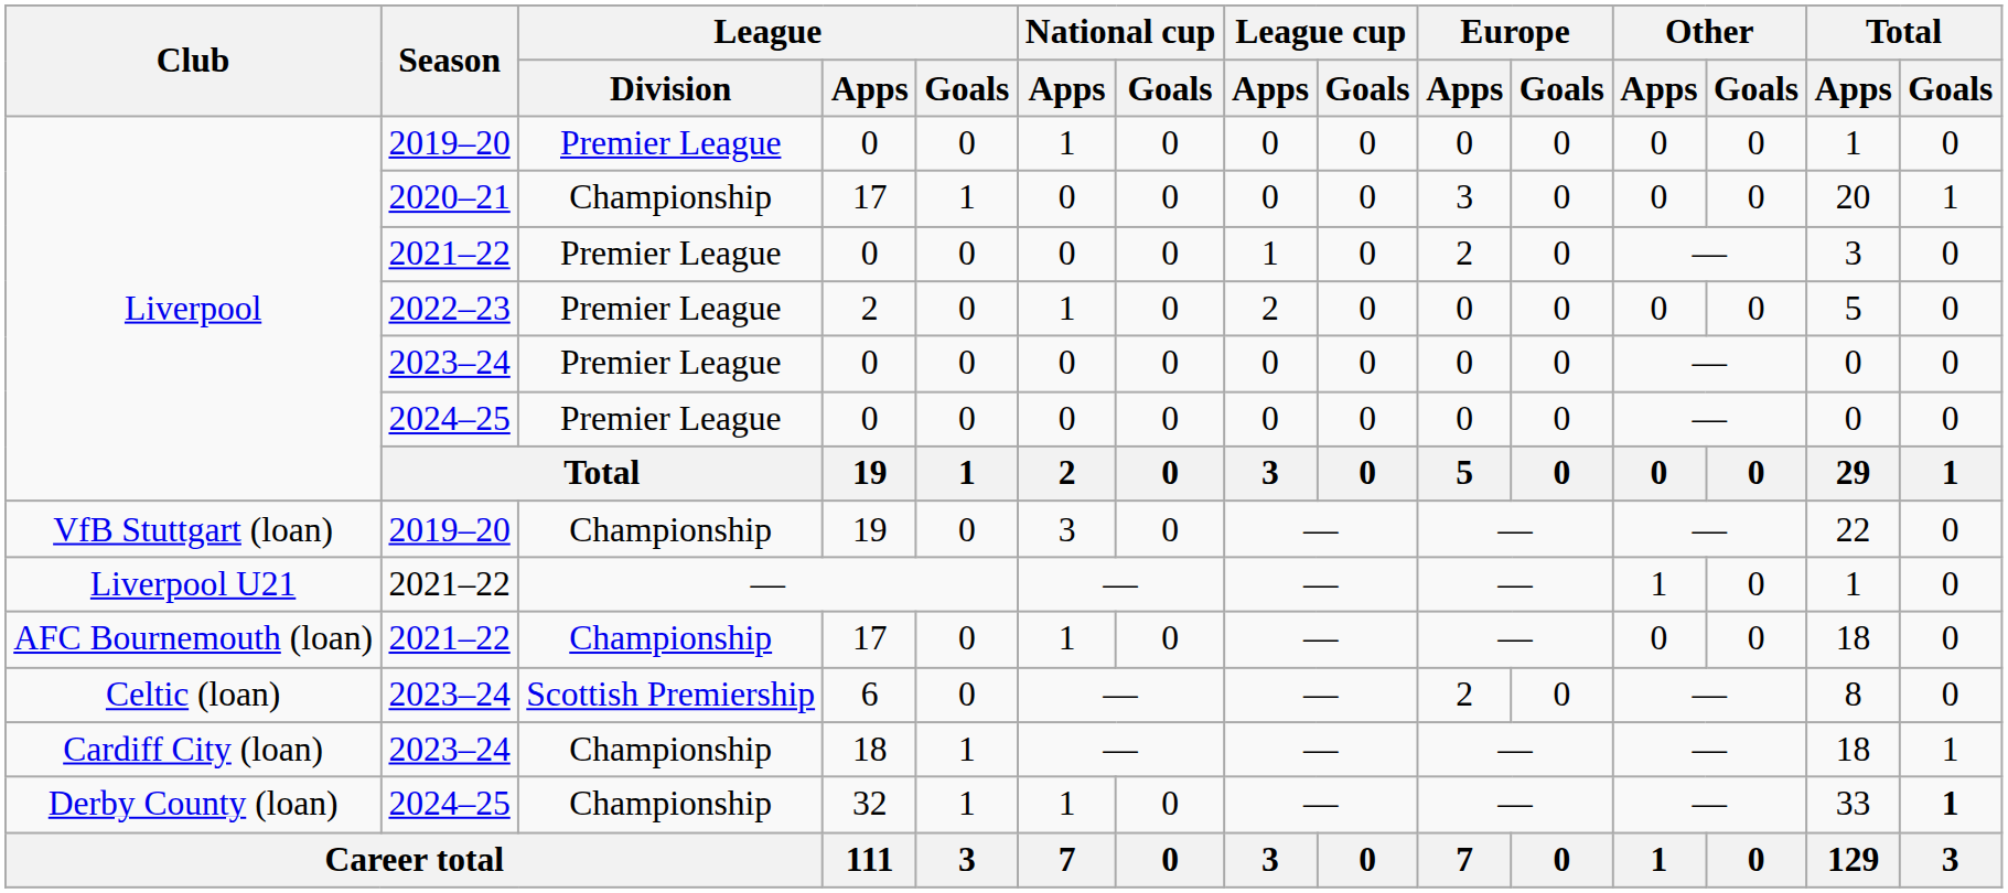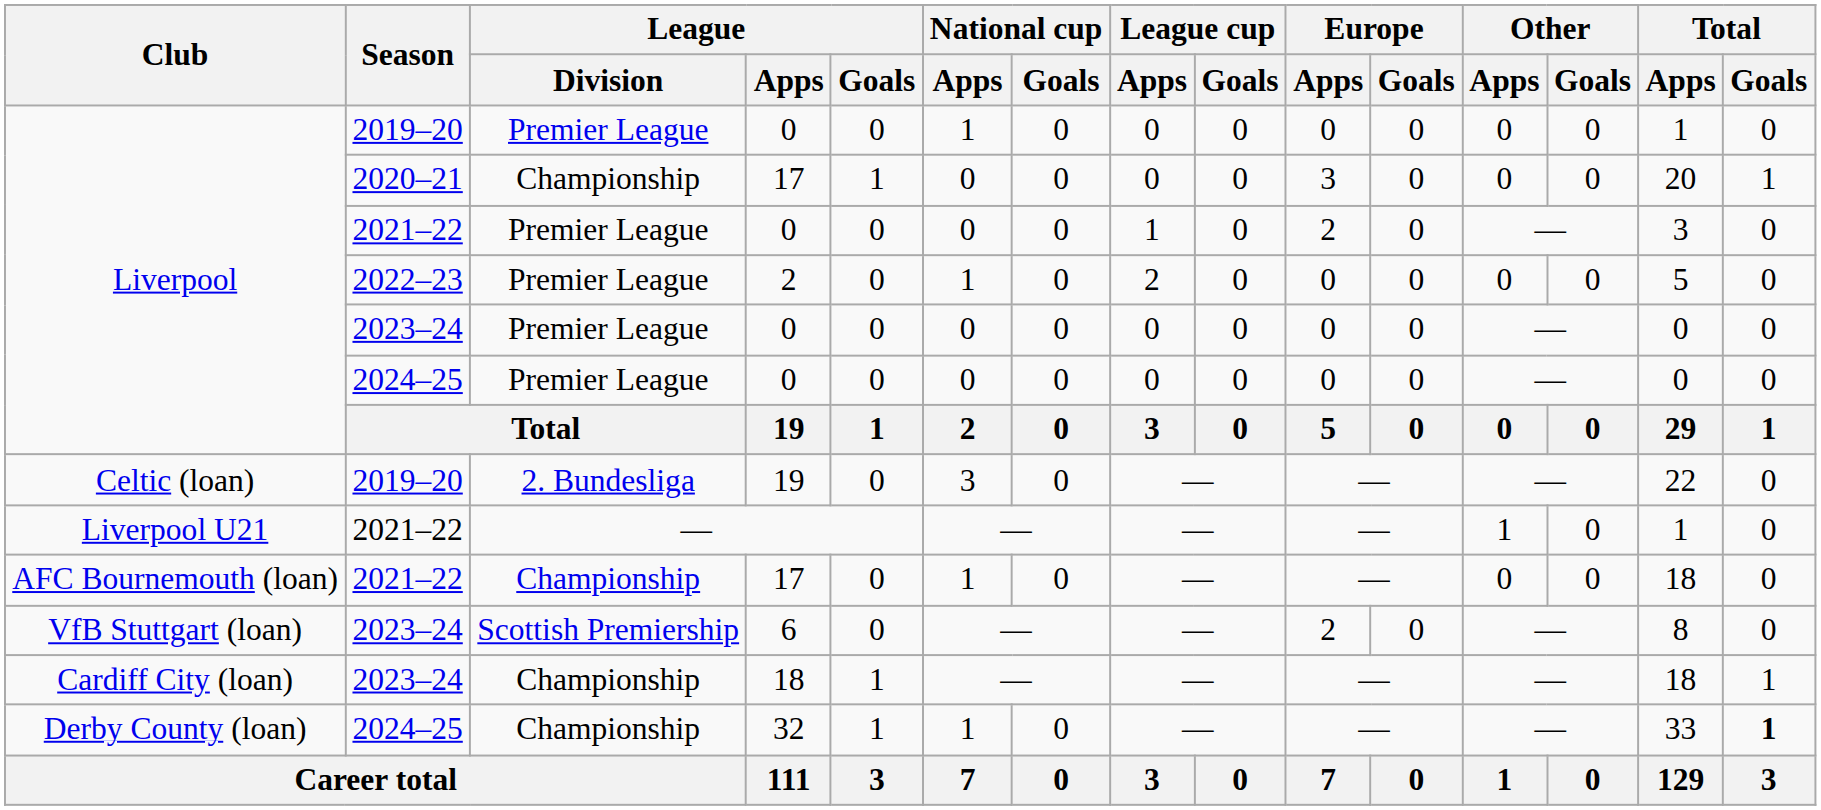2019–20 / 19 | Club: VfB Stuttgart (loan) -> Celtic (loan)
2019–20 / 19 | League / Division: Championship -> 2. Bundesliga
6 | Club: Celtic (loan) -> VfB Stuttgart (loan)
